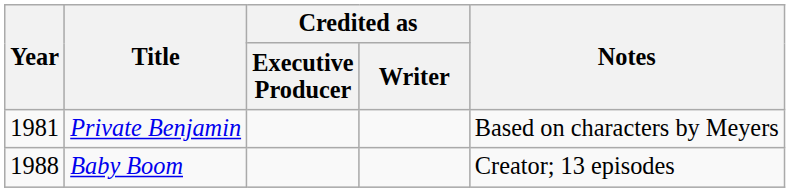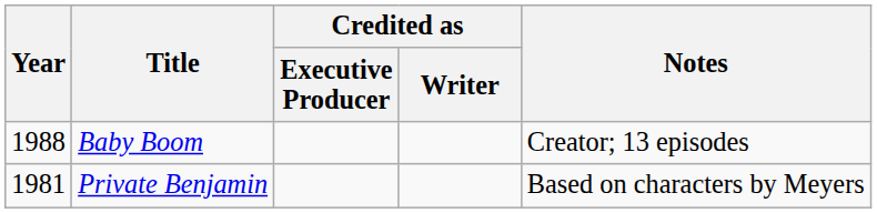rows swapped: Private Benjamin <-> Baby Boom
